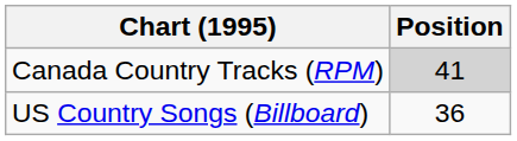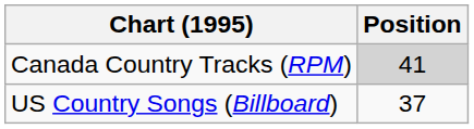US Country Songs (Billboard) | Position: 36 -> 37
